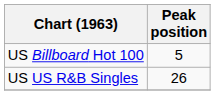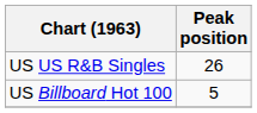rows swapped: US Billboard Hot 100 <-> US US R&B Singles
